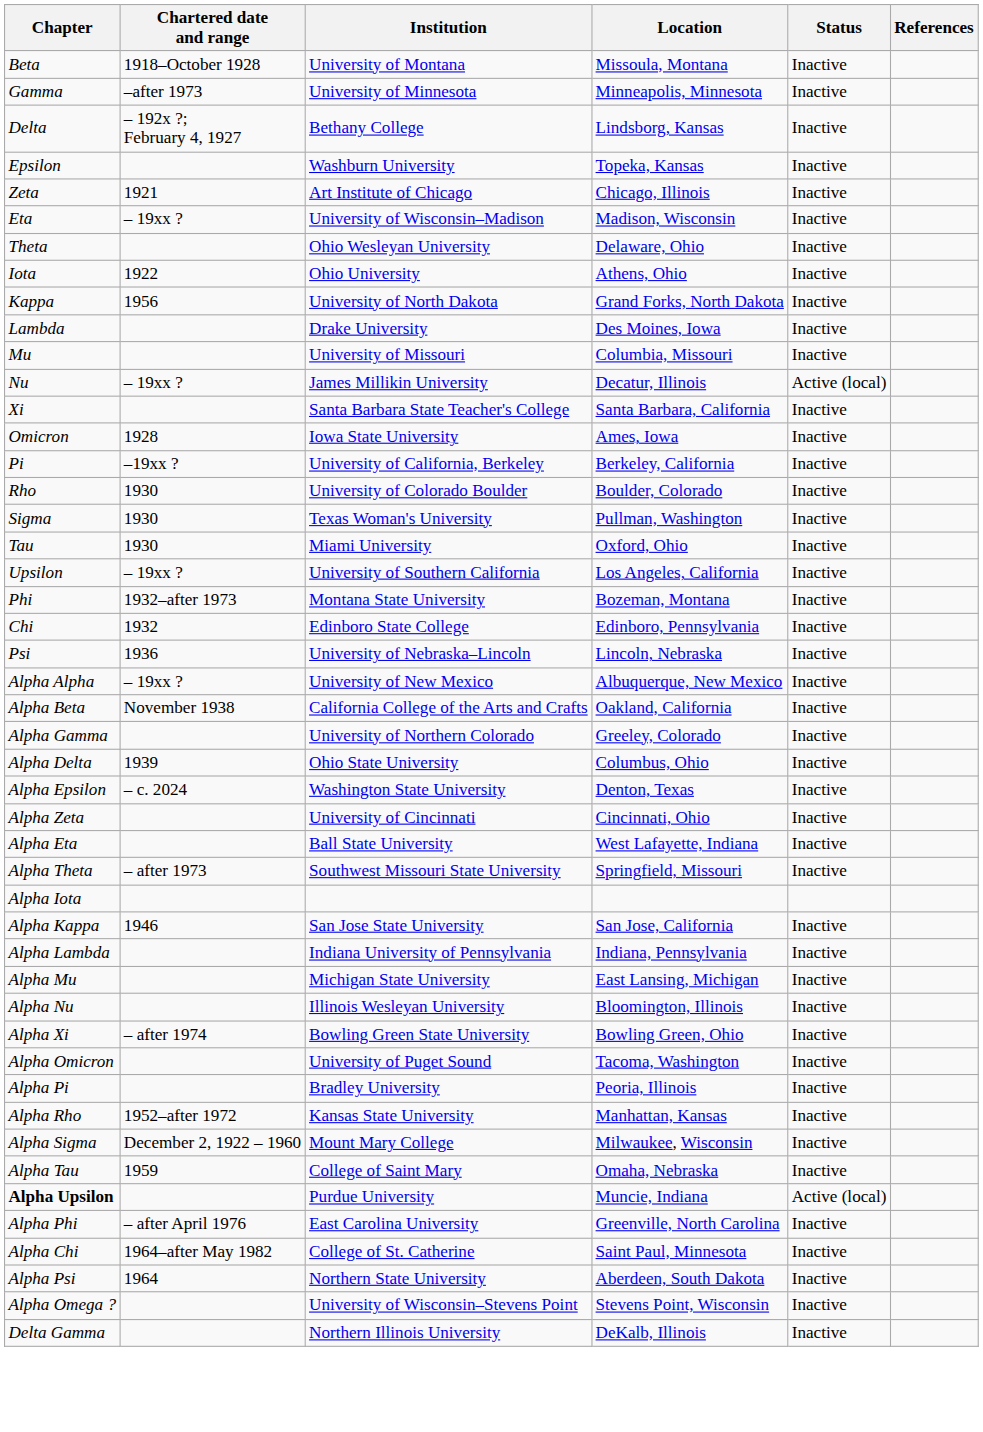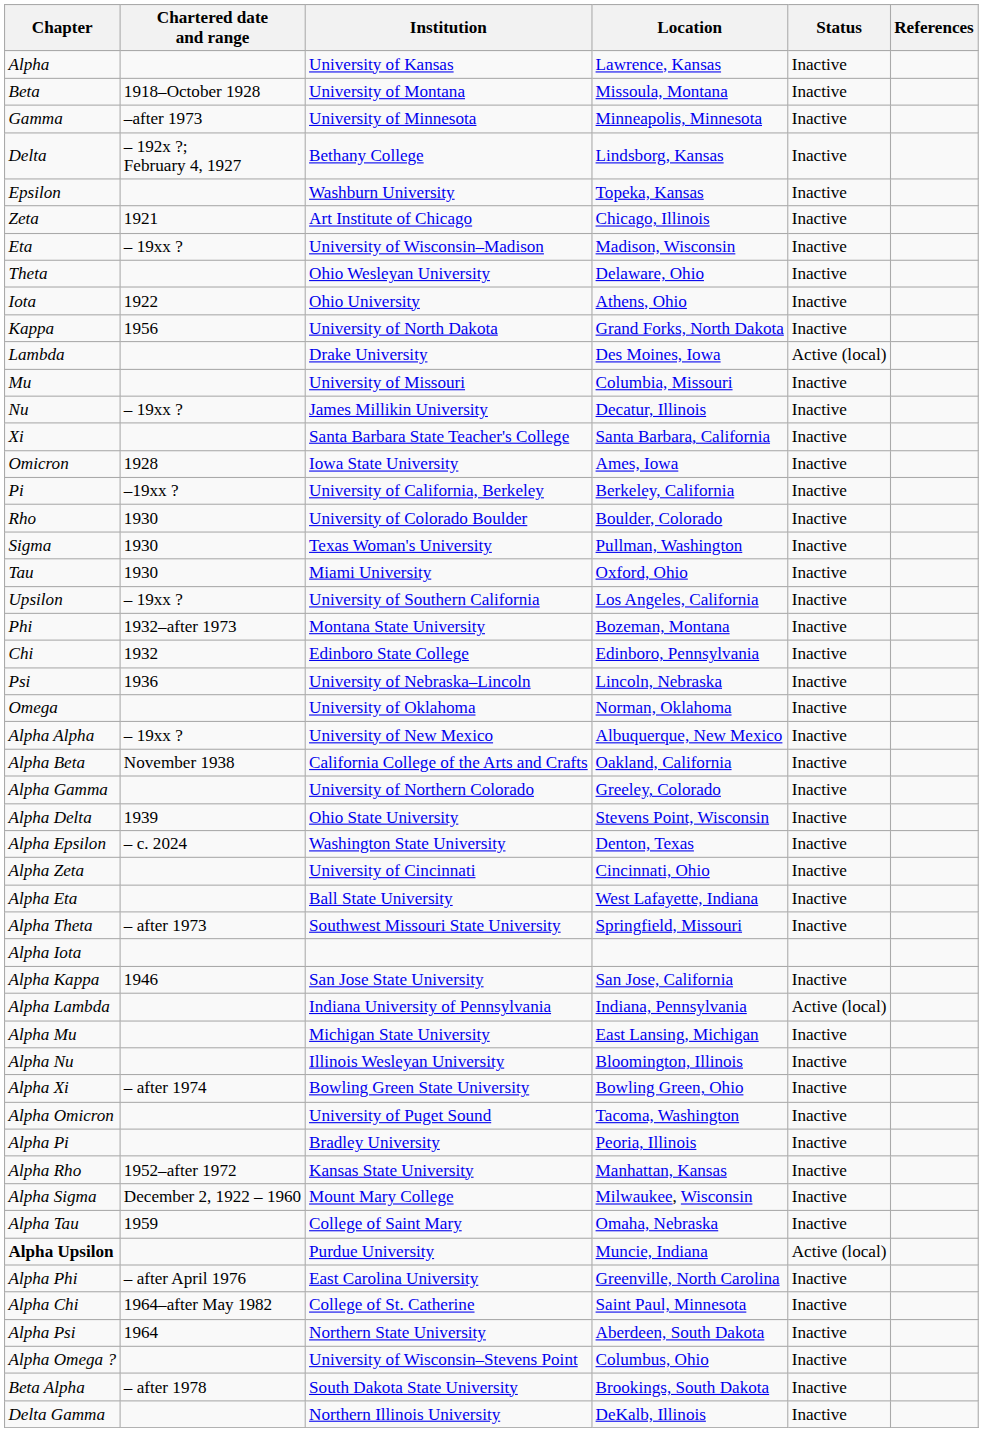+ row: Alpha | University of Kansas | Lawrence, Kansas | Inactive
Lambda | Status: Inactive -> Active (local)
Nu | Status: Active (local) -> Inactive
+ row: Omega | University of Oklahoma | Norman, Oklahoma | Inactive
Alpha Delta | Location: Columbus, Ohio -> Stevens Point, Wisconsin
Alpha Lambda | Status: Inactive -> Active (local)
Alpha Omega ? | Location: Stevens Point, Wisconsin -> Columbus, Ohio
+ row: Beta Alpha | – after 1978 | South Dakota State University | Brookings, South Dakota | Inactive
